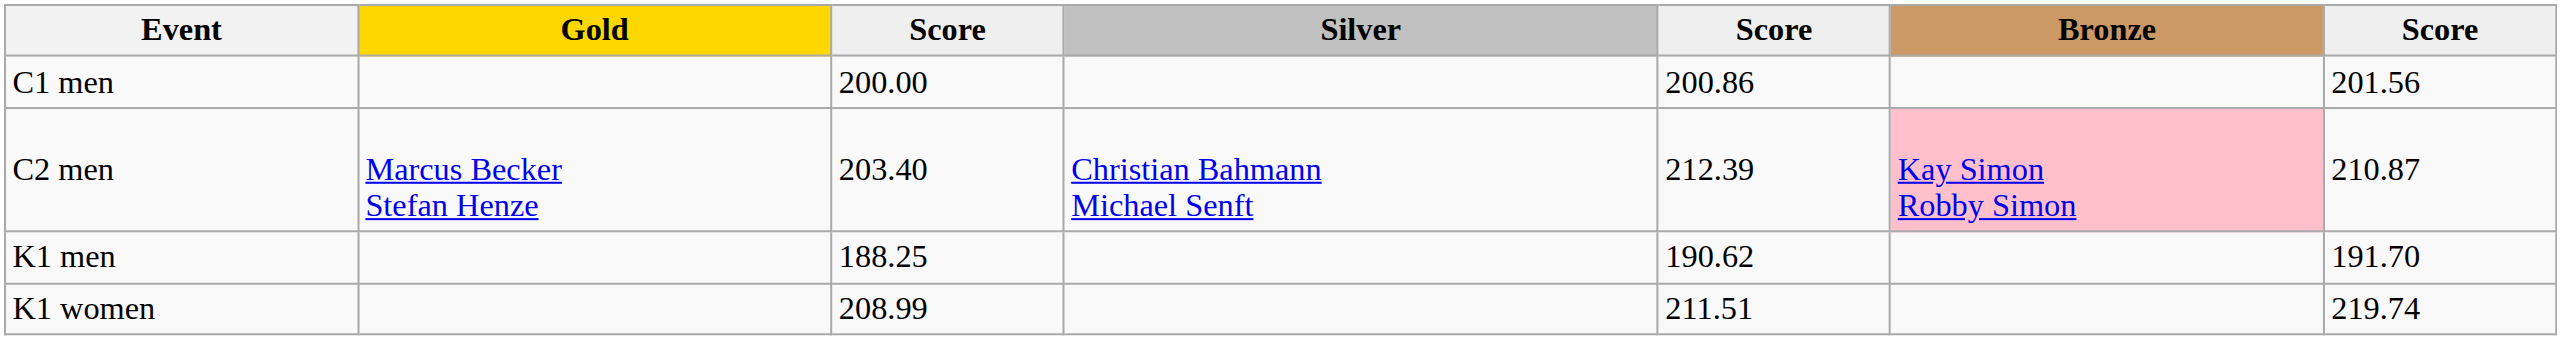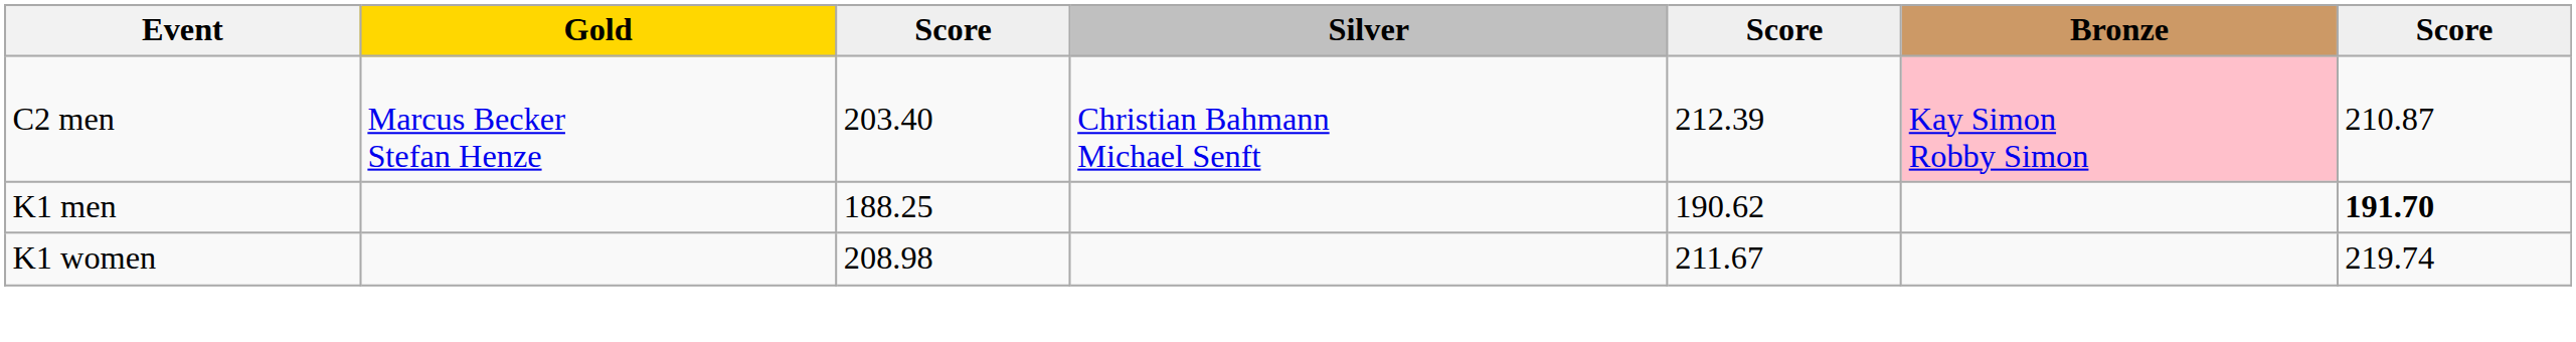- row: C1 men | 200.00 | 200.86 | 201.56
K1 men | column 7: normal -> bold
K1 women | column 3: 208.99 -> 208.98
K1 women | column 5: 211.51 -> 211.67
